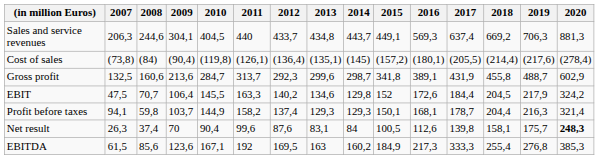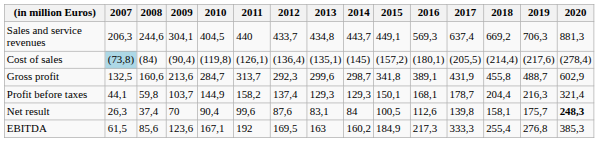Cost of sales | 2007: no background -> lightblue background
- row: EBIT | 47,5 | 70,7 | 106,4 | 145,5 | 163,3 | 140,2 | 134,6 | 129,8 | 152 | 172,6 | 184,4 | 204,5 | 217,9 | 324,2
Profit before taxes | 2007: 94,1 -> 44,1
